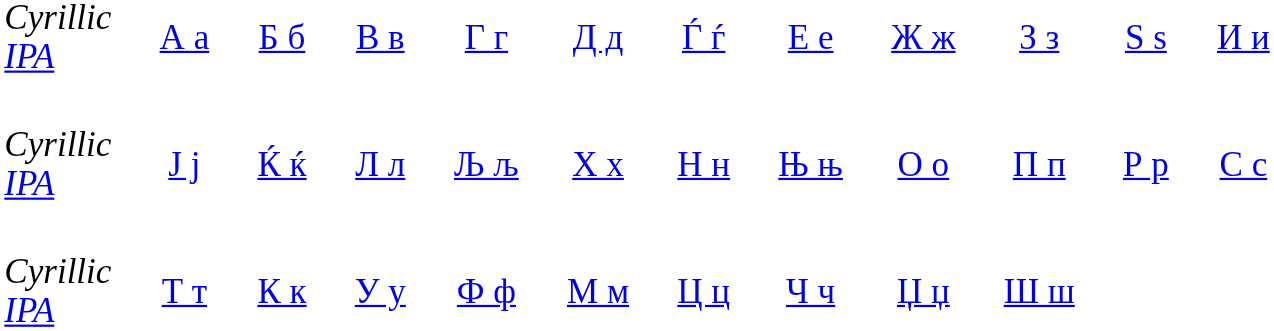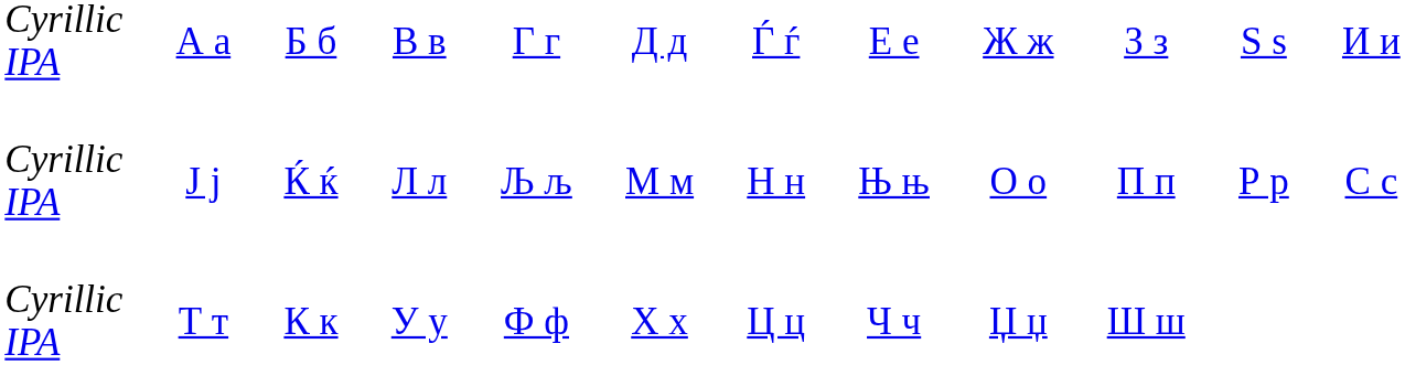Ј ј | column 6: Х х -> М м
Т т | column 6: М м -> Х х
